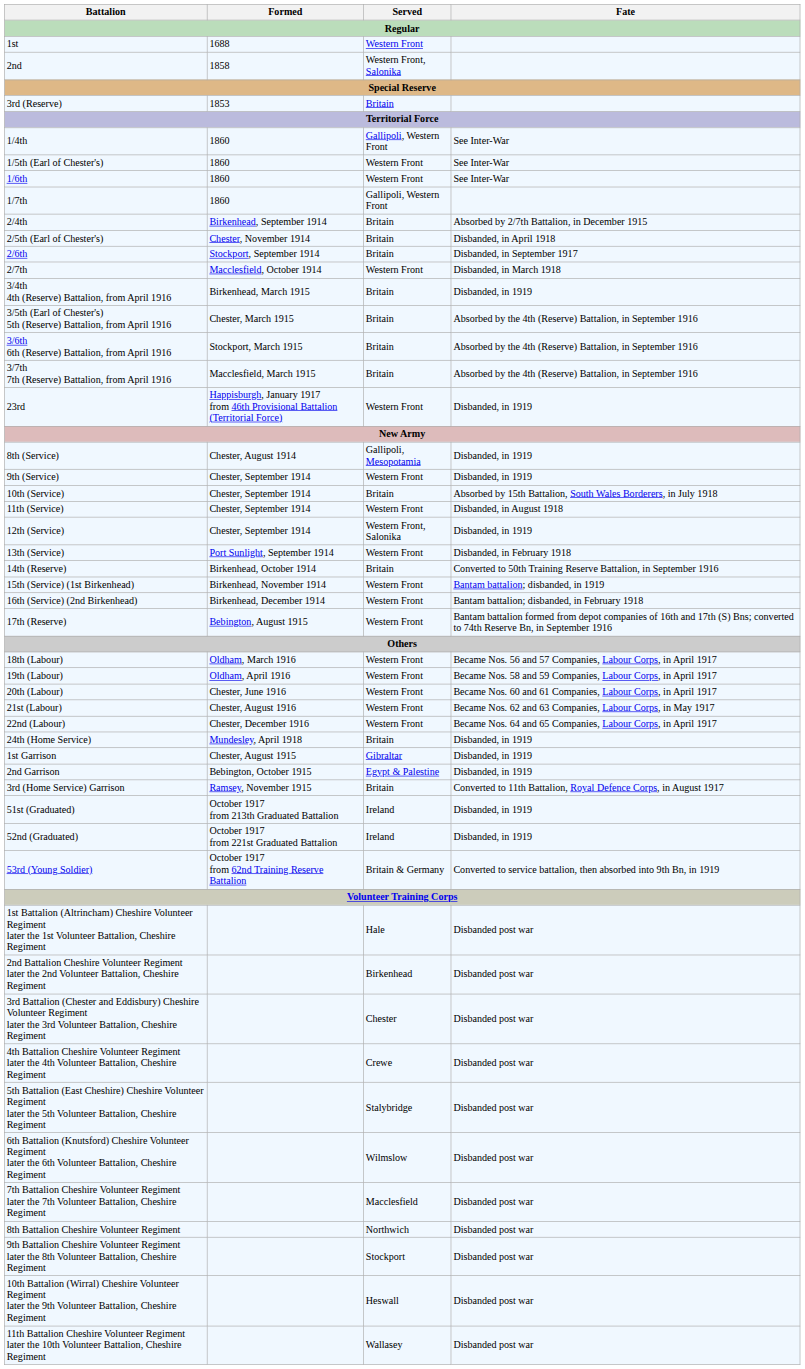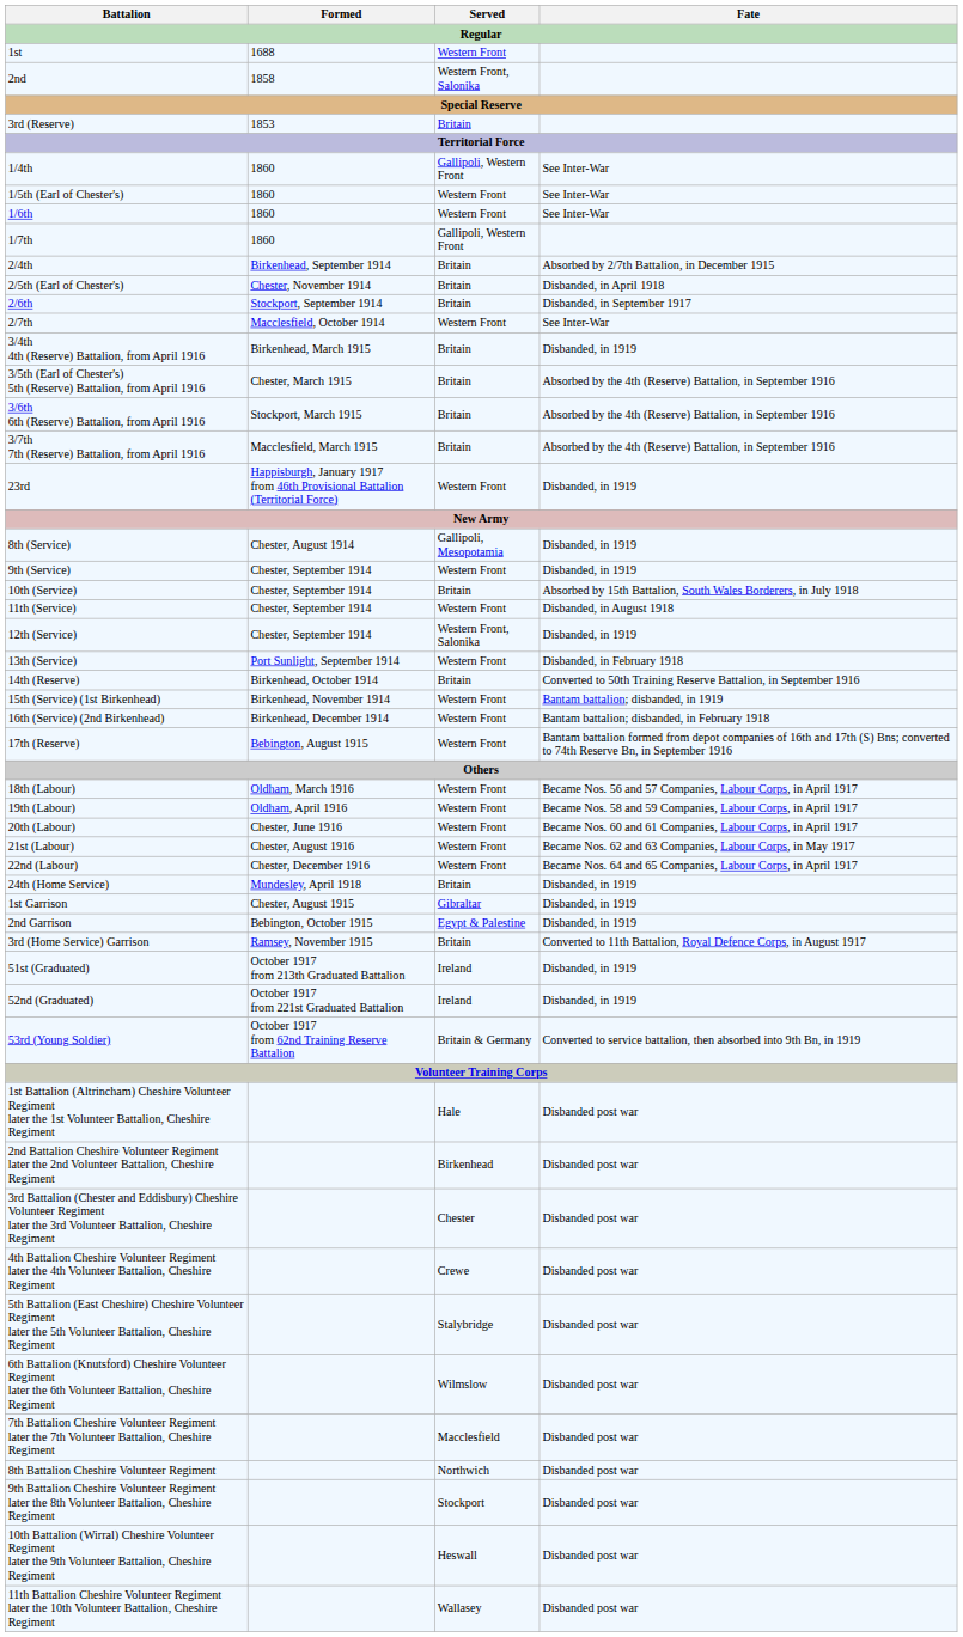2/7th | Fate: Disbanded, in March 1918 -> See Inter-War
